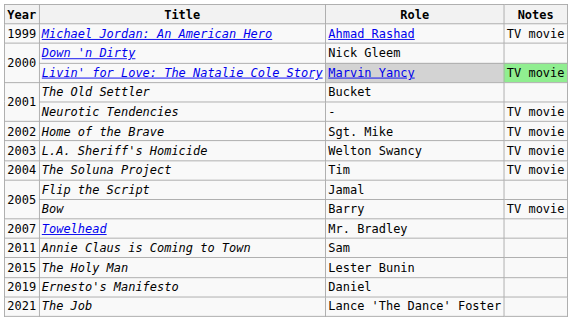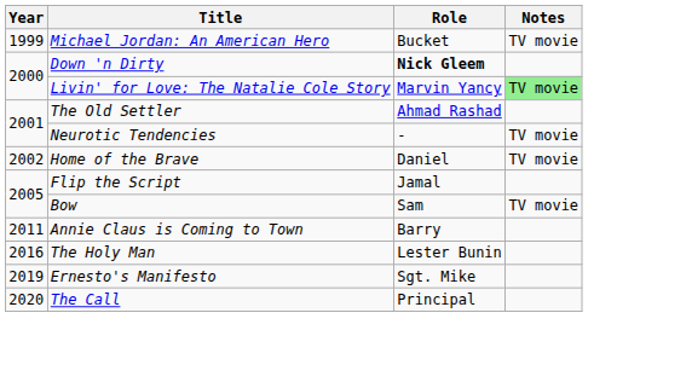Michael Jordan: An American Hero | Role: Ahmad Rashad -> Bucket
Down 'n Dirty | Role: normal -> bold
Livin' for Love: The Natalie Cole Story | Role: lightgrey background -> no background
The Old Settler | Role: Bucket -> Ahmad Rashad
Home of the Brave | Role: Sgt. Mike -> Daniel
- row: 2003 | L.A. Sheriff's Homicide | Welton Swancy | TV movie
- row: 2004 | The Soluna Project | Tim | TV movie
Bow | Role: Barry -> Sam
- row: 2007 | Towelhead | Mr. Bradley
Annie Claus is Coming to Town | Role: Sam -> Barry
The Holy Man | Year: 2015 -> 2016
Ernesto's Manifesto | Role: Daniel -> Sgt. Mike
+ row: 2020 | The Call | Principal
- row: 2021 | The Job | Lance 'The Dance' Foster
